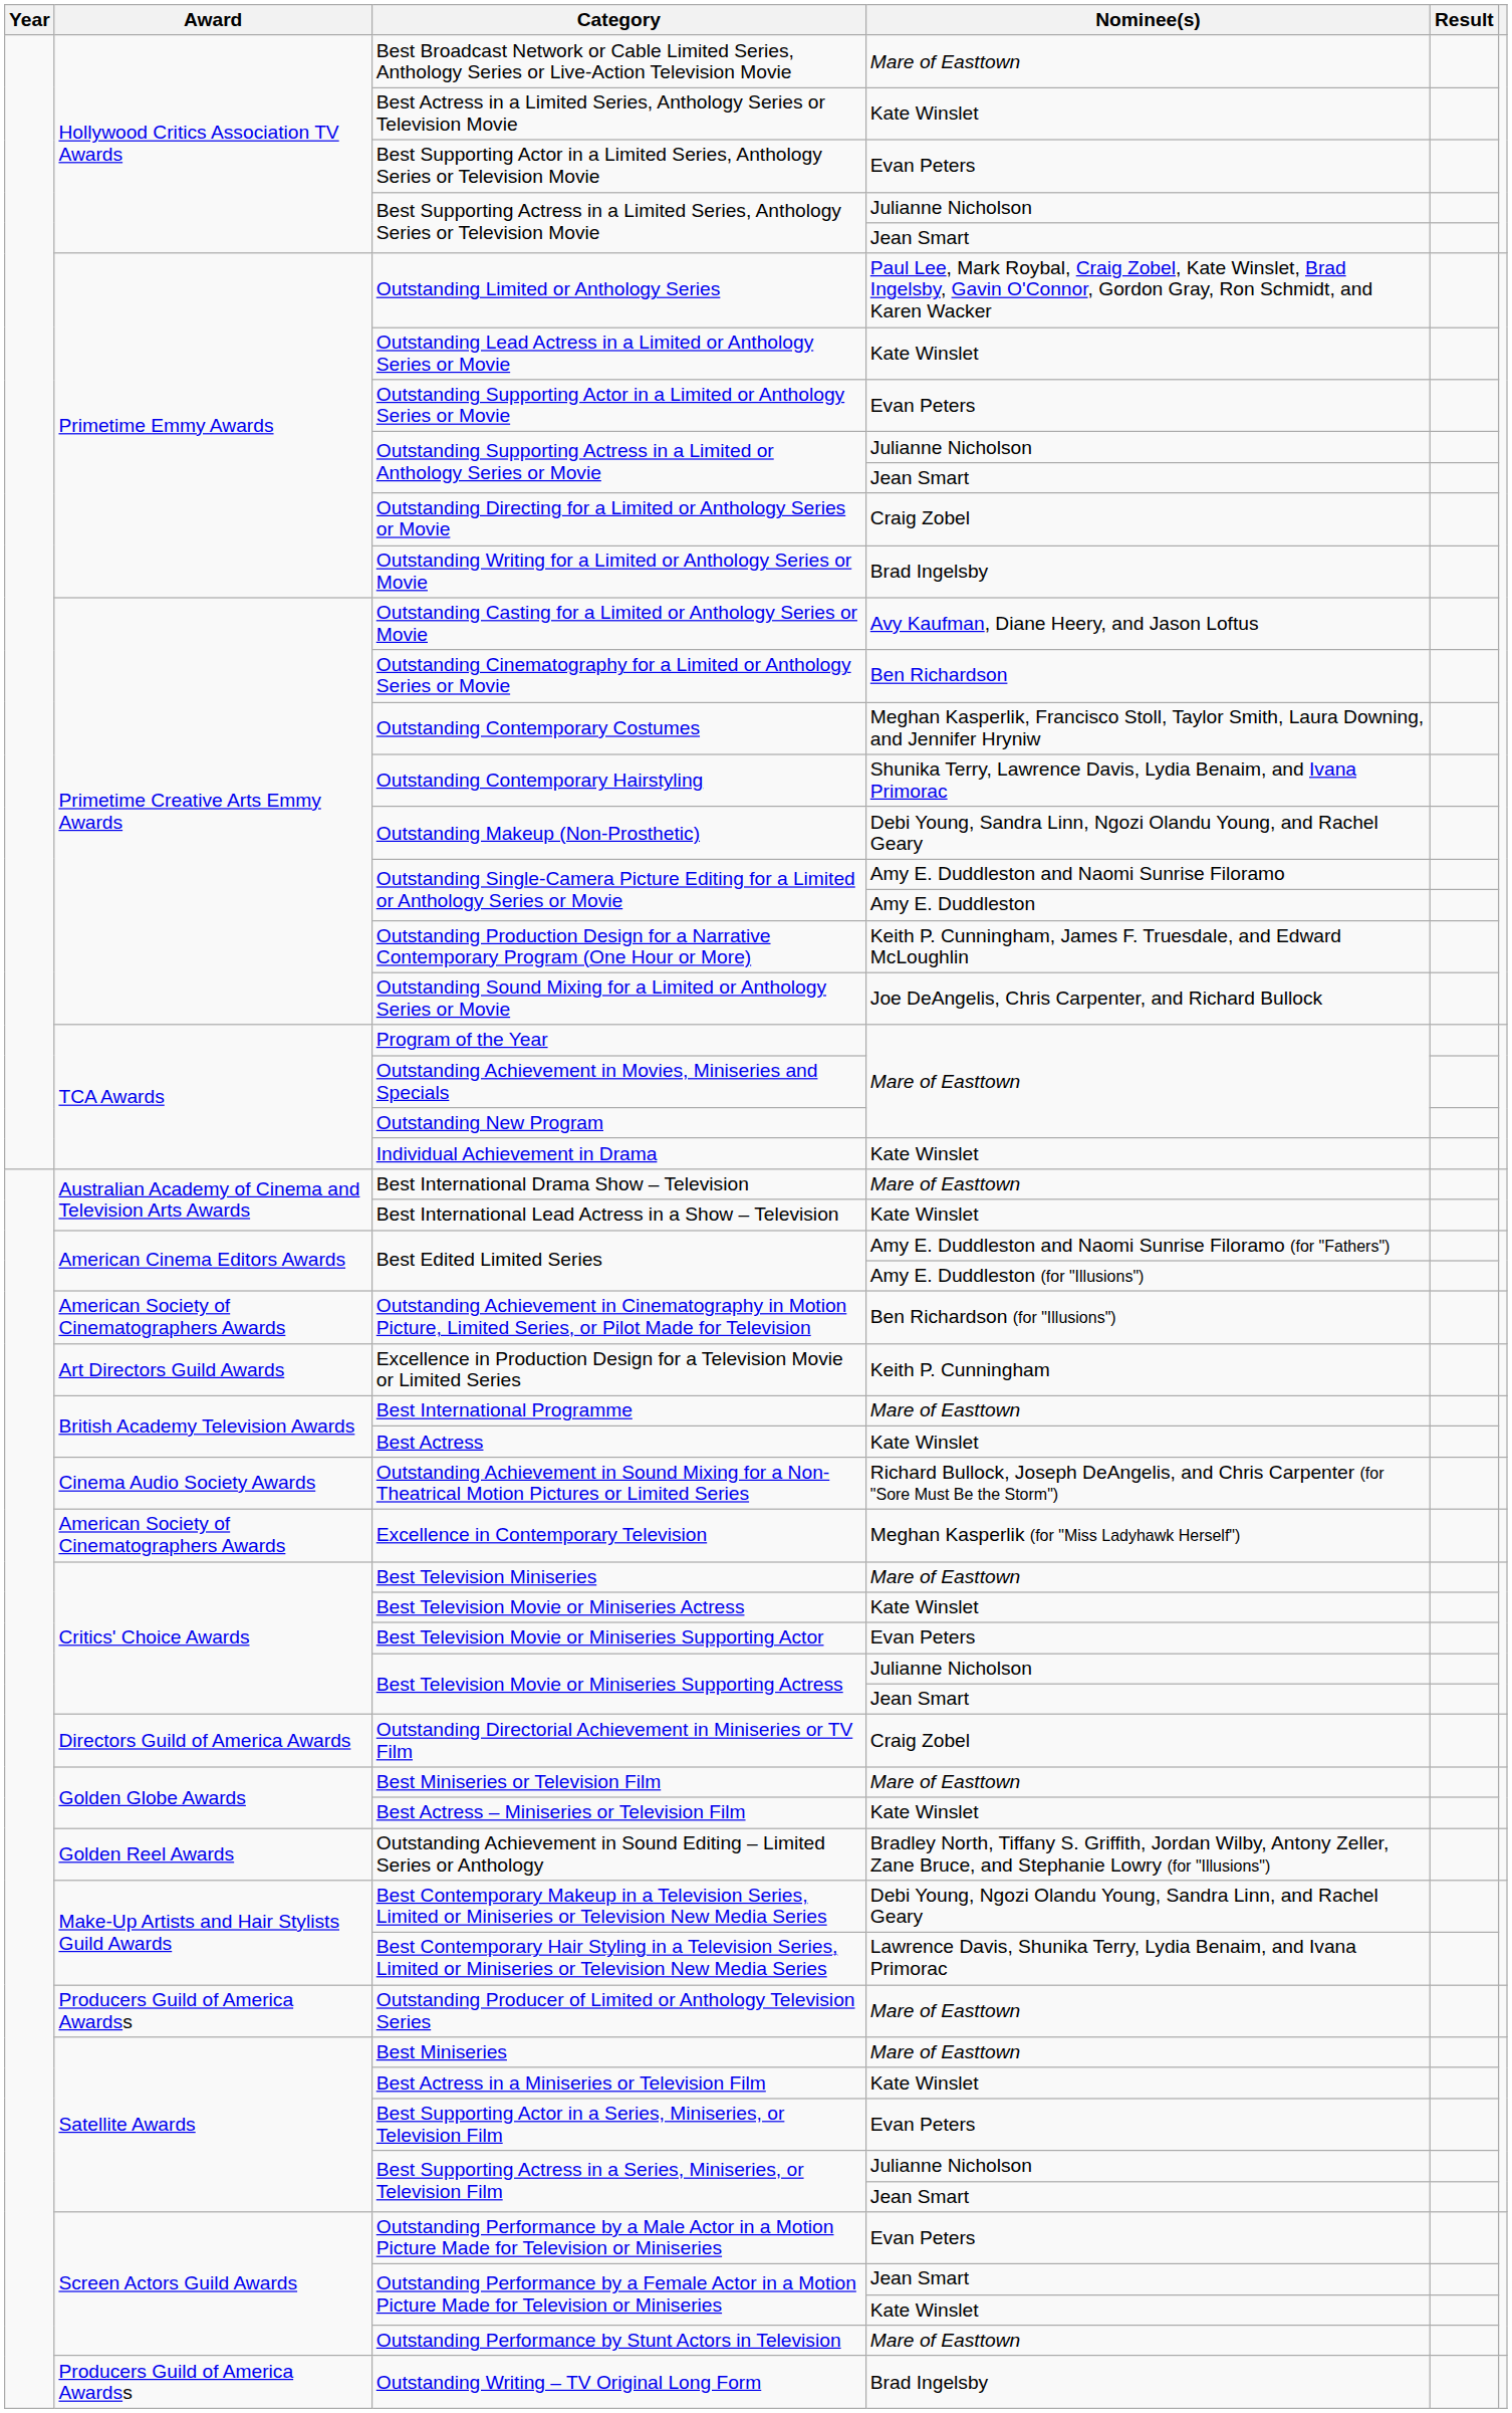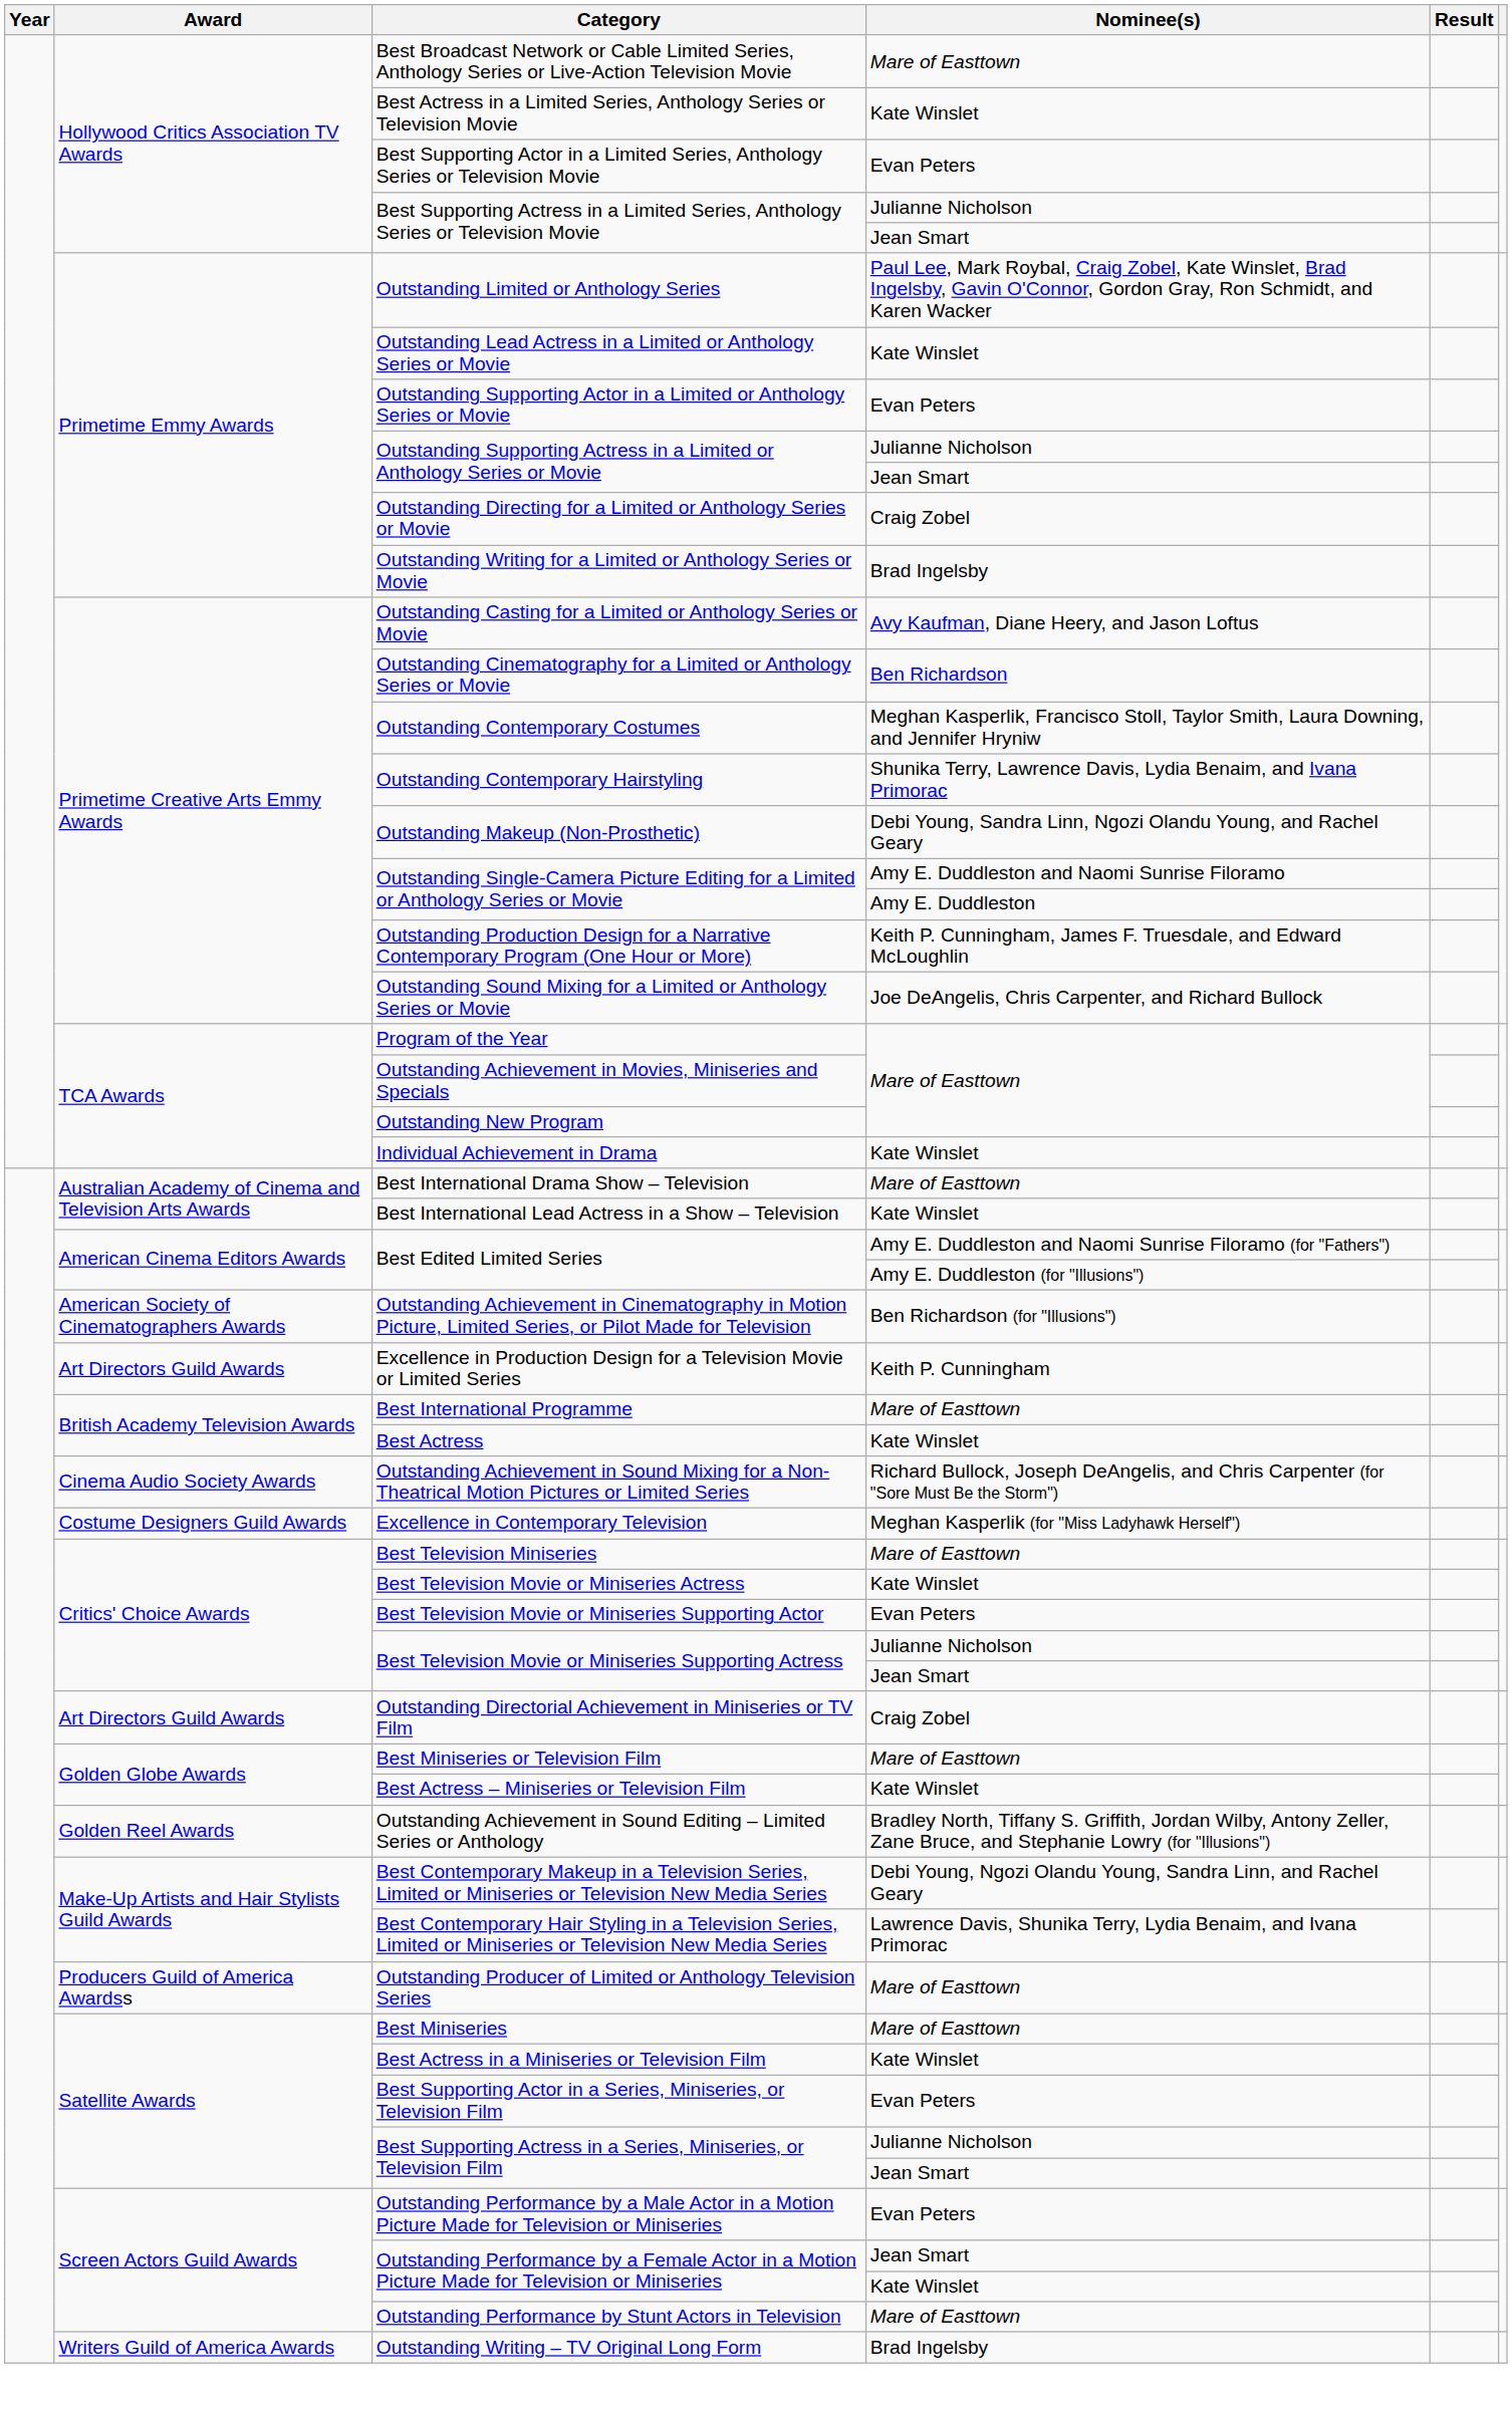Excellence in Contemporary Television | Award: American Society of Cinematographers Awards -> Costume Designers Guild Awards
Outstanding Directorial Achievement in Miniseries or TV Film | Award: Directors Guild of America Awards -> Art Directors Guild Awards
Outstanding Writing – TV Original Long Form | Award: Producers Guild of America Awardss -> Writers Guild of America Awards
